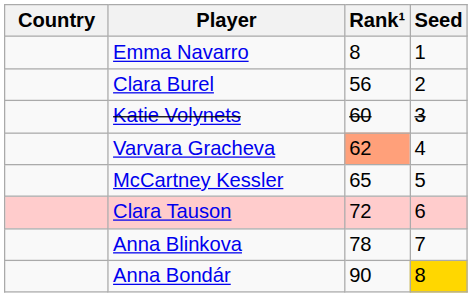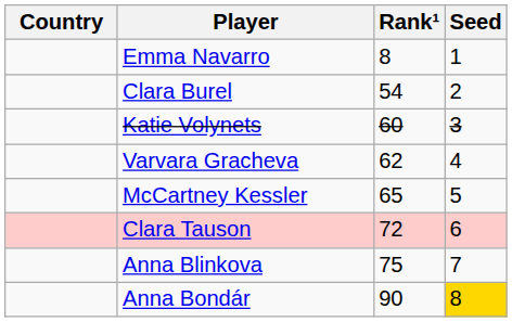Clara Burel | Rank¹: 56 -> 54
Varvara Gracheva | Rank¹: lightsalmon background -> no background
Anna Blinkova | Rank¹: 78 -> 75
